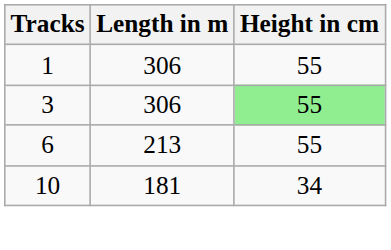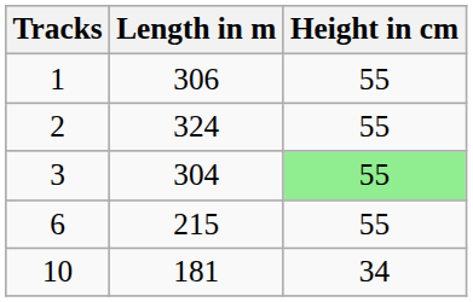+ row: 2 | 324 | 55
3 | Length in m: 306 -> 304
6 | Length in m: 213 -> 215
